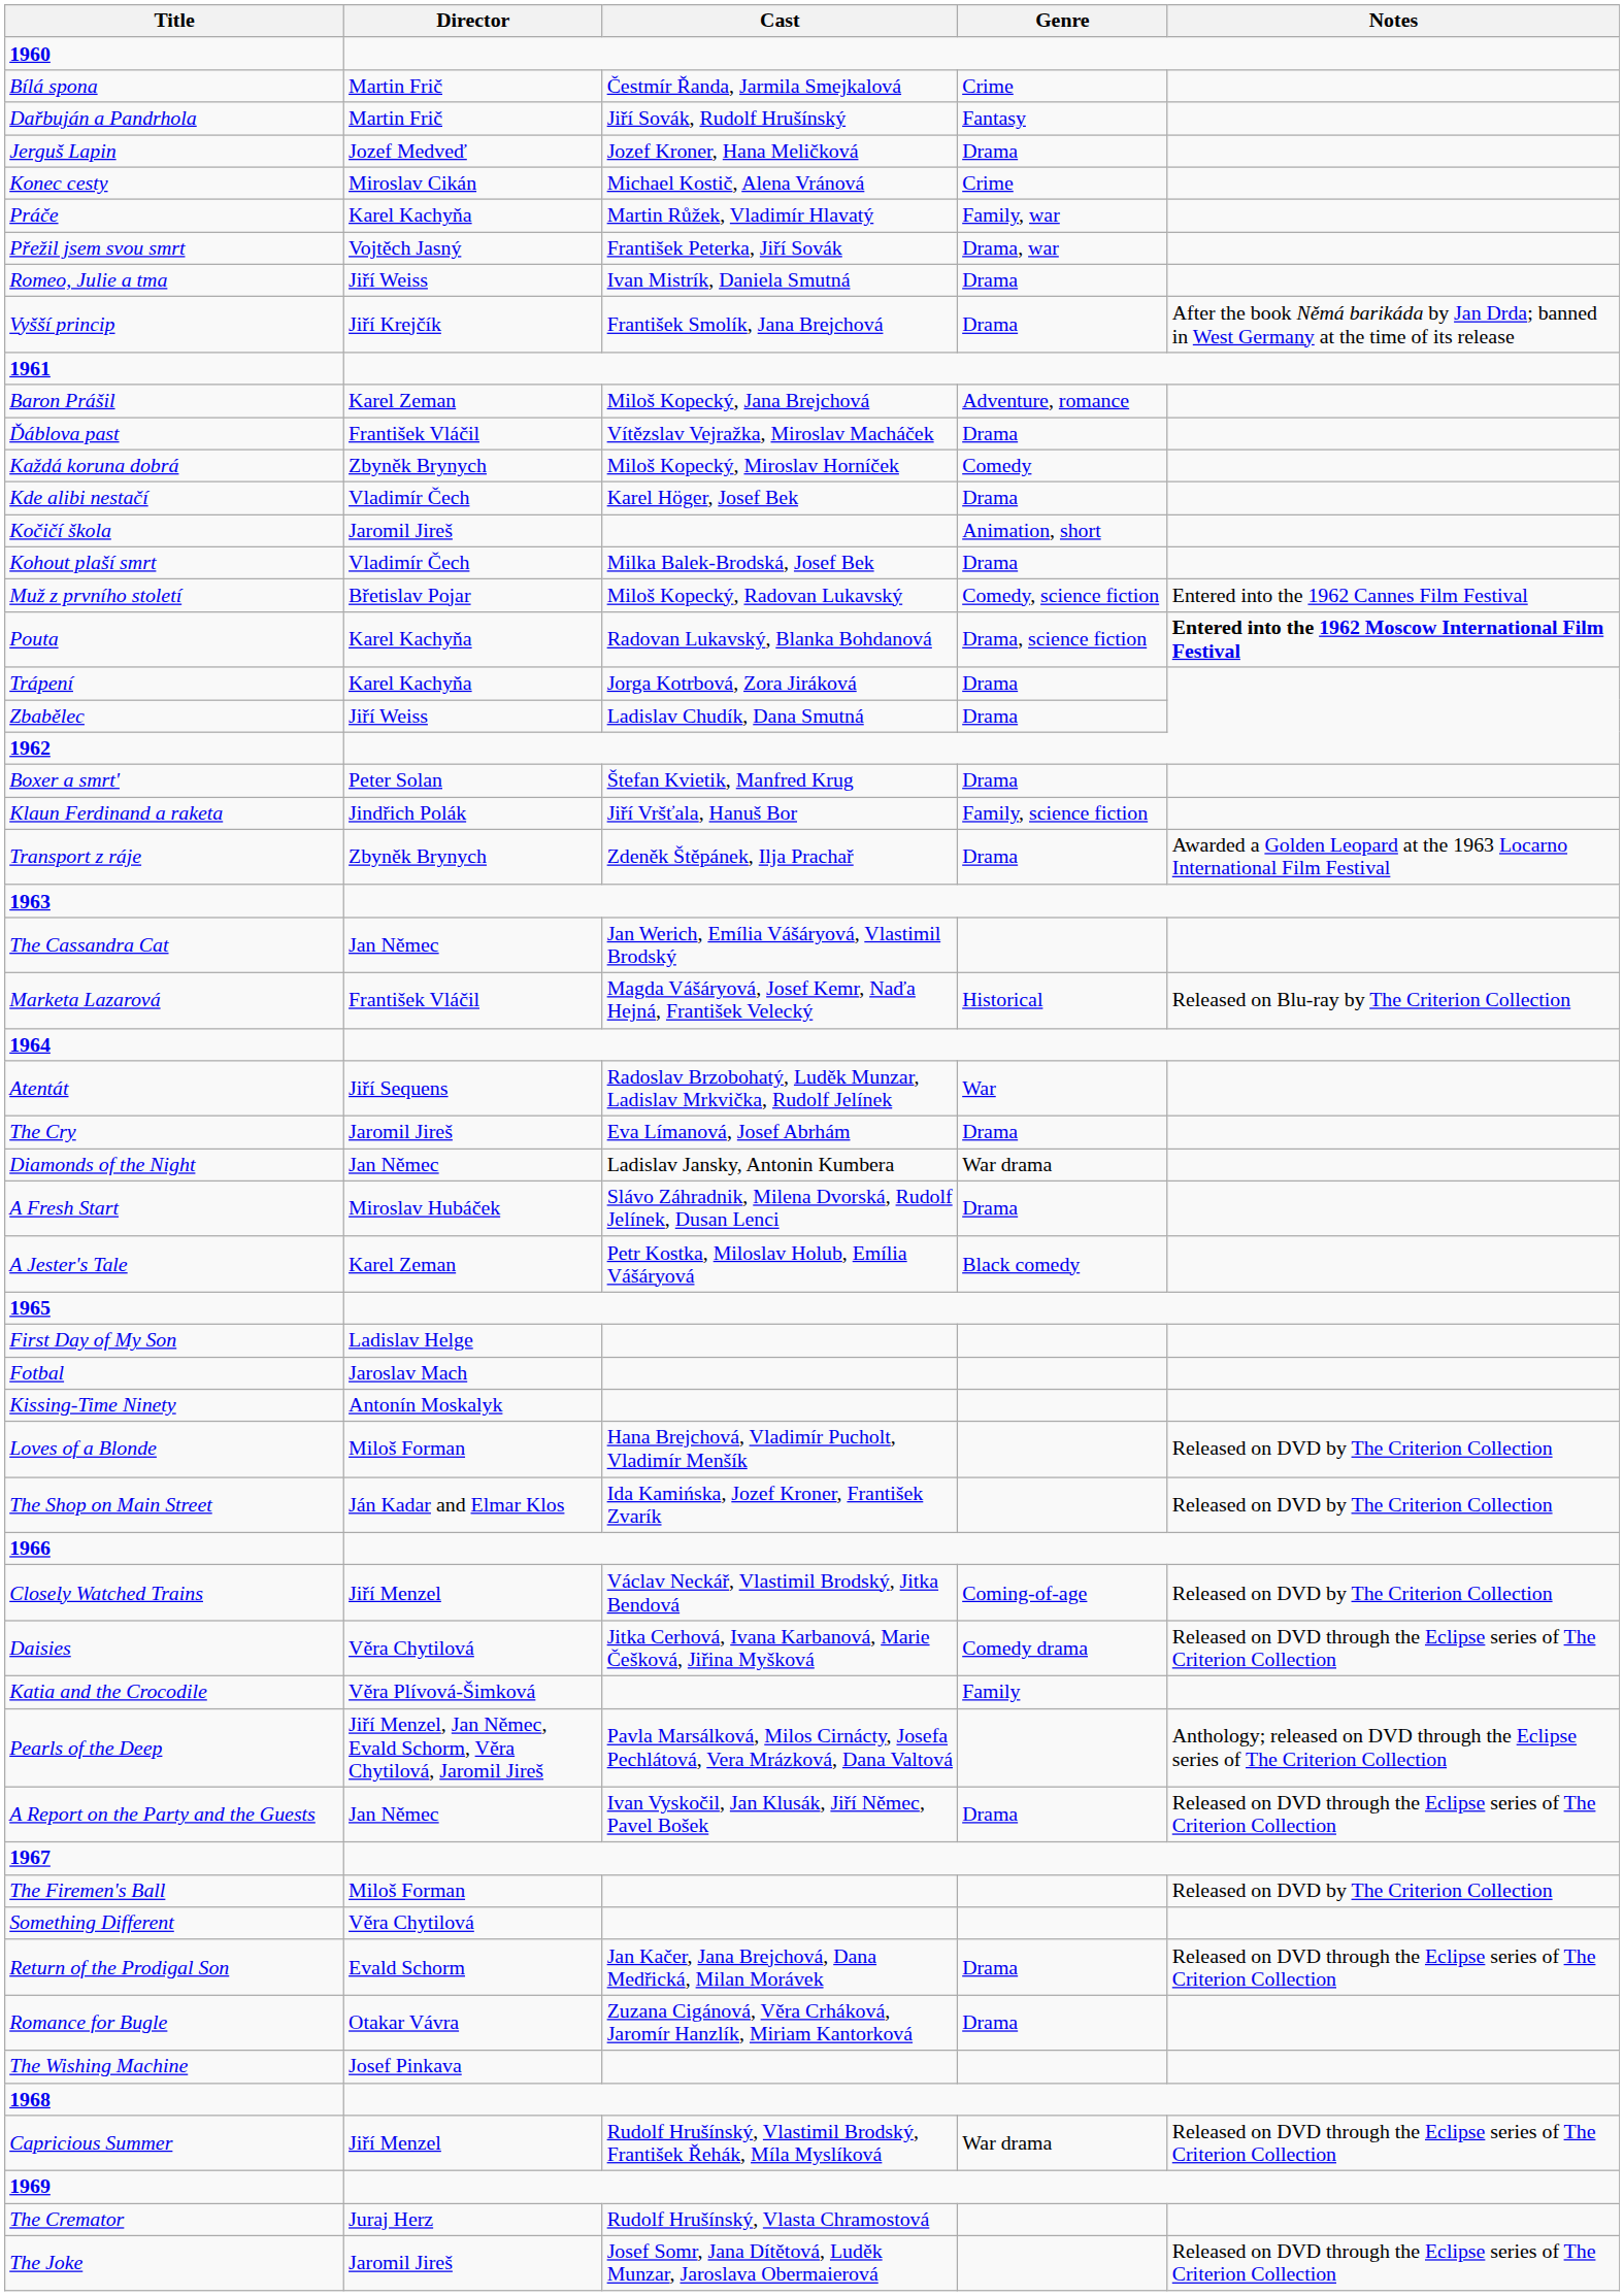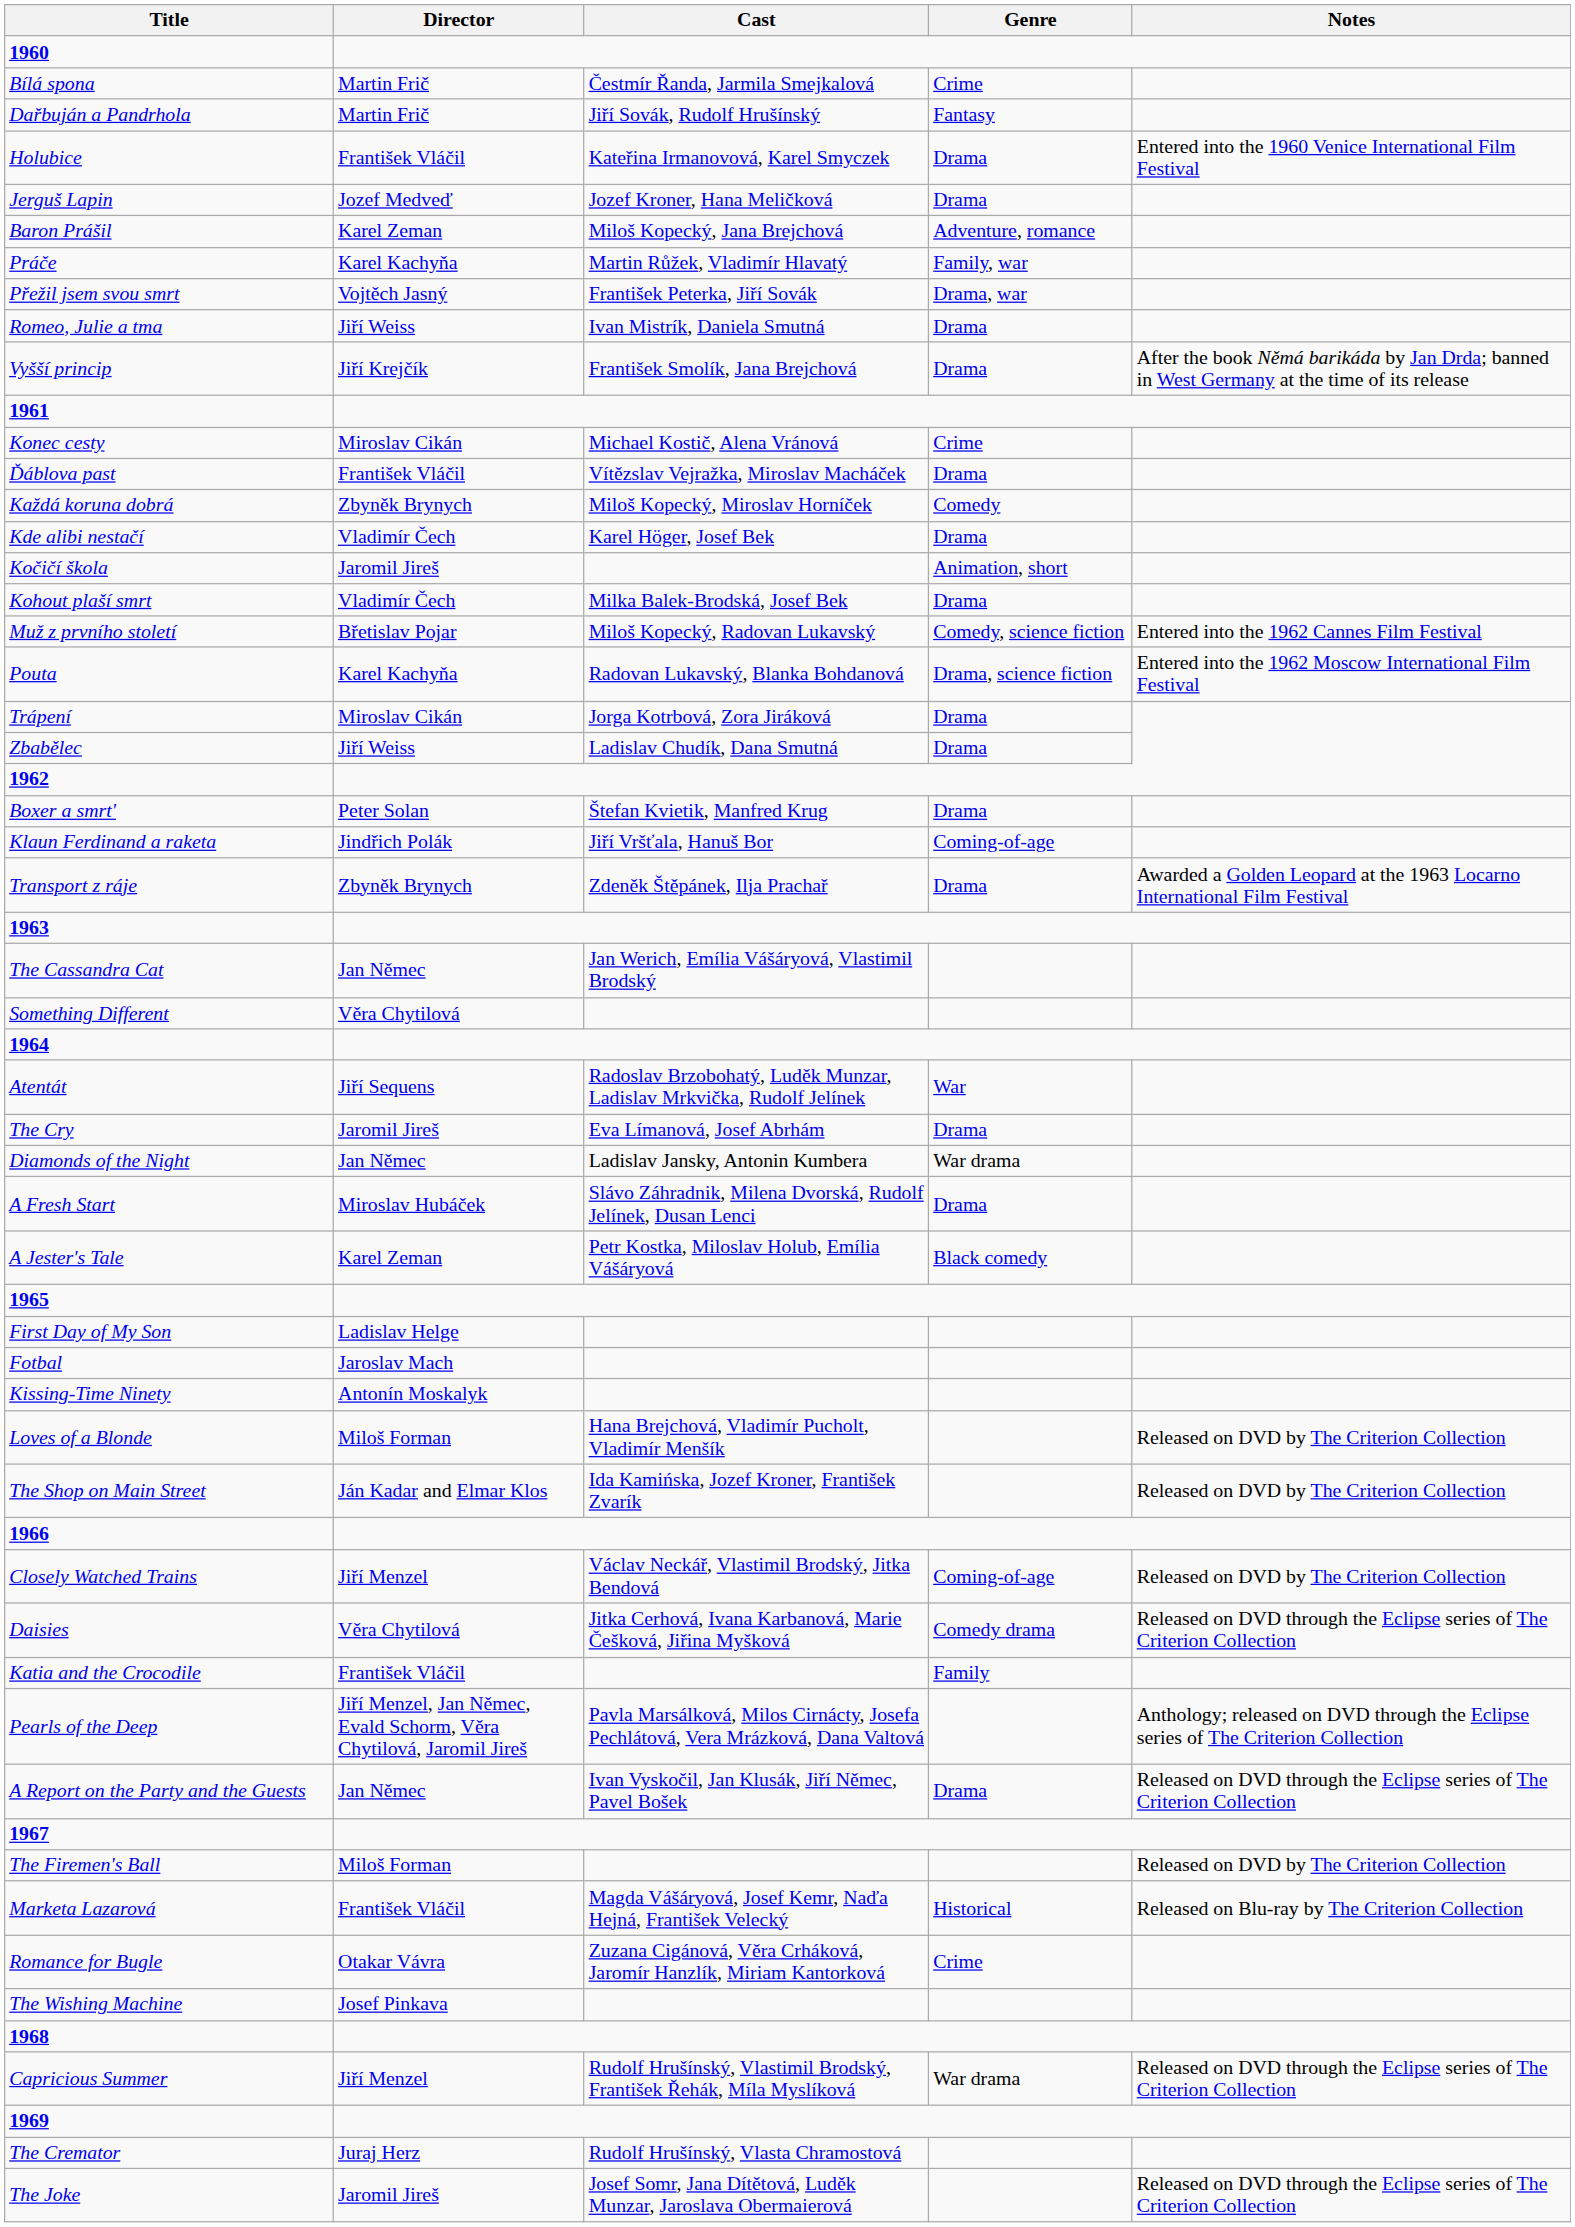+ row: Holubice | František Vláčil | Kateřina Irmanovová, Karel Smyczek | Drama | Entered into the 1960 Venice International Film Festival
rows swapped: Konec cesty <-> Baron Prášil
Pouta | Notes: bold -> normal
Trápení | Director: Karel Kachyňa -> Miroslav Cikán
Klaun Ferdinand a raketa | Genre: Family, science fiction -> Coming-of-age
rows swapped: Something Different <-> Marketa Lazarová
Katia and the Crocodile | Director: Věra Plívová-Šimková -> František Vláčil
- row: Return of the Prodigal Son | Evald Schorm | Jan Kačer, Jana Brejchová, Dana Medřická, Milan Morávek | Drama | Released on DVD through the Eclipse series of The Criterion Collection
Romance for Bugle | Genre: Drama -> Crime
